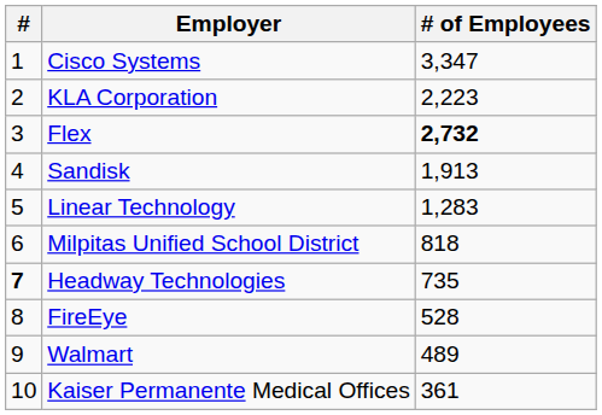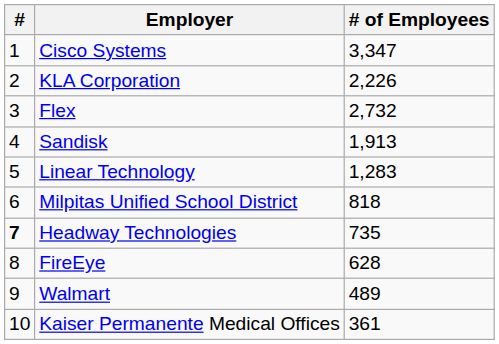KLA Corporation | # of Employees: 2,223 -> 2,226
Flex | # of Employees: bold -> normal
FireEye | # of Employees: 528 -> 628
